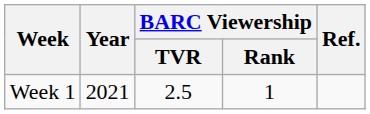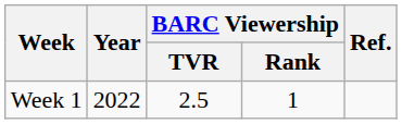Week 1 | Year: 2021 -> 2022
